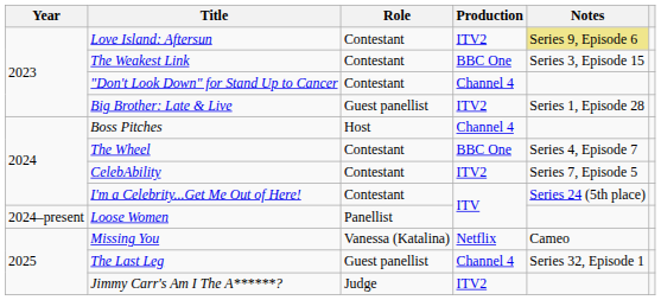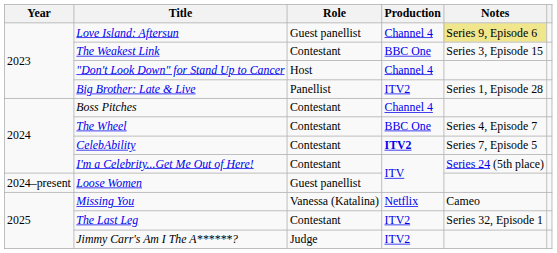Love Island: Aftersun | Role: Contestant -> Guest panellist
Love Island: Aftersun | Production: ITV2 -> Channel 4
"Don't Look Down" for Stand Up to Cancer | Role: Contestant -> Host
Big Brother: Late & Live | Role: Guest panellist -> Panellist
Boss Pitches | Role: Host -> Contestant
CelebAbility | Production: normal -> bold
Loose Women | Role: Panellist -> Guest panellist
The Last Leg | Role: Guest panellist -> Contestant
The Last Leg | Production: Channel 4 -> ITV2
